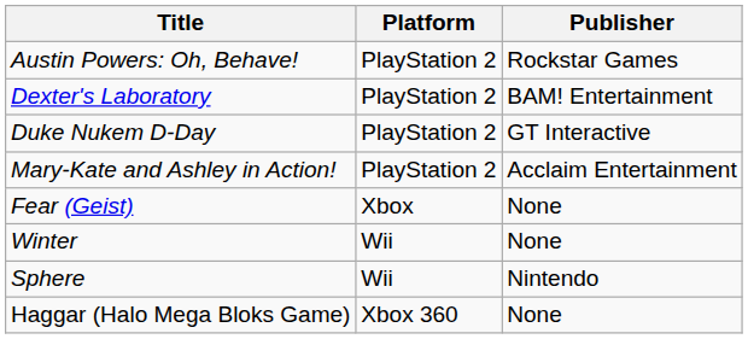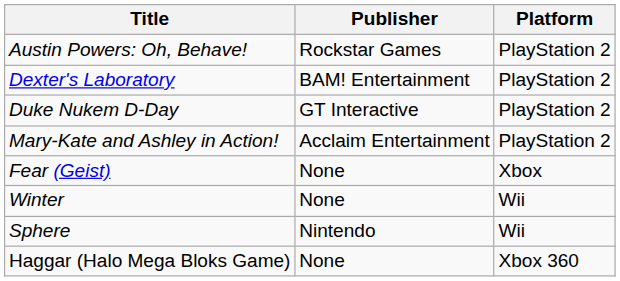columns swapped: Publisher <-> Platform
